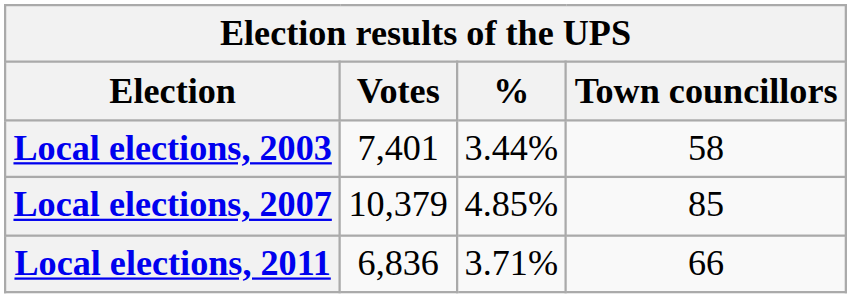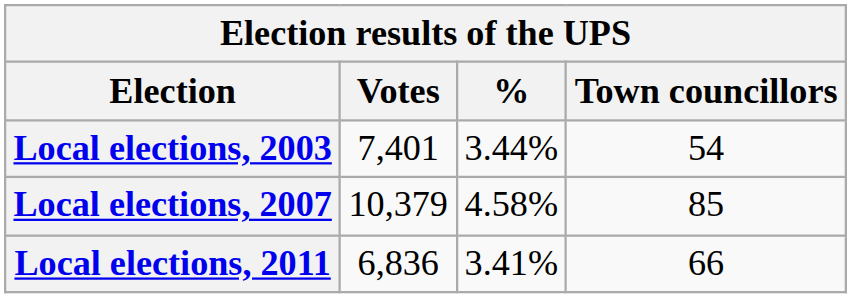Local elections, 2003 | Town councillors: 58 -> 54
Local elections, 2007 | %: 4.85% -> 4.58%
Local elections, 2011 | %: 3.71% -> 3.41%
